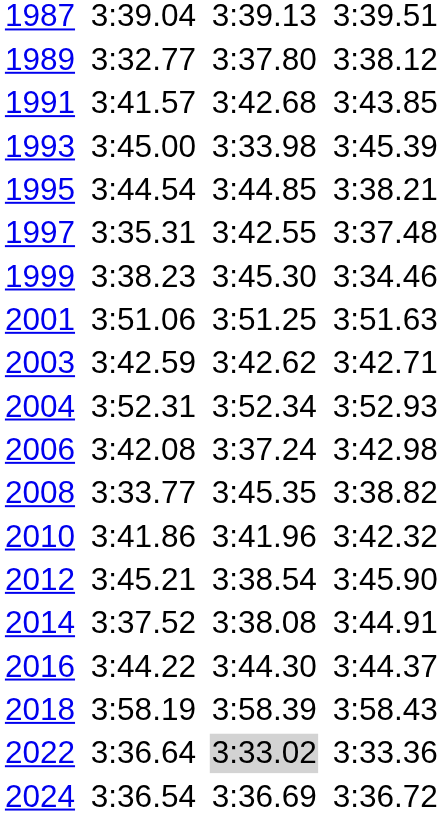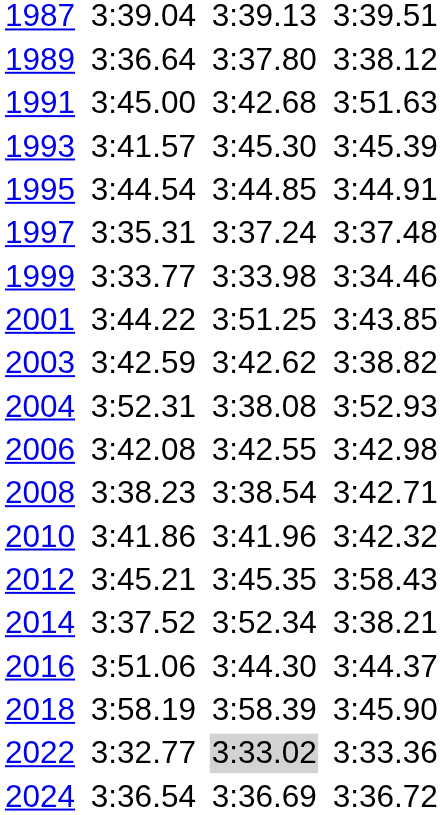1989 | column 3: 3:32.77 -> 3:36.64
1991 | column 3: 3:41.57 -> 3:45.00
1991 | column 7: 3:43.85 -> 3:51.63
1993 | column 3: 3:45.00 -> 3:41.57
1993 | column 5: 3:33.98 -> 3:45.30
1995 | column 7: 3:38.21 -> 3:44.91
1997 | column 5: 3:42.55 -> 3:37.24
1999 | column 3: 3:38.23 -> 3:33.77
1999 | column 5: 3:45.30 -> 3:33.98
2001 | column 3: 3:51.06 -> 3:44.22
2001 | column 7: 3:51.63 -> 3:43.85
2003 | column 7: 3:42.71 -> 3:38.82
2004 | column 5: 3:52.34 -> 3:38.08
2006 | column 5: 3:37.24 -> 3:42.55
2008 | column 3: 3:33.77 -> 3:38.23
2008 | column 5: 3:45.35 -> 3:38.54
2008 | column 7: 3:38.82 -> 3:42.71
2012 | column 5: 3:38.54 -> 3:45.35
2012 | column 7: 3:45.90 -> 3:58.43
2014 | column 5: 3:38.08 -> 3:52.34
2014 | column 7: 3:44.91 -> 3:38.21
2016 | column 3: 3:44.22 -> 3:51.06
2018 | column 7: 3:58.43 -> 3:45.90
2022 | column 3: 3:36.64 -> 3:32.77
